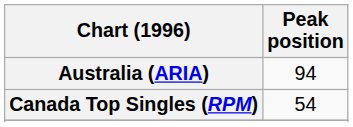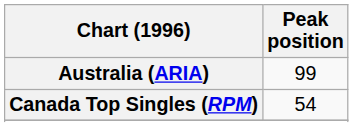Australia (ARIA) | Peak position: 94 -> 99
